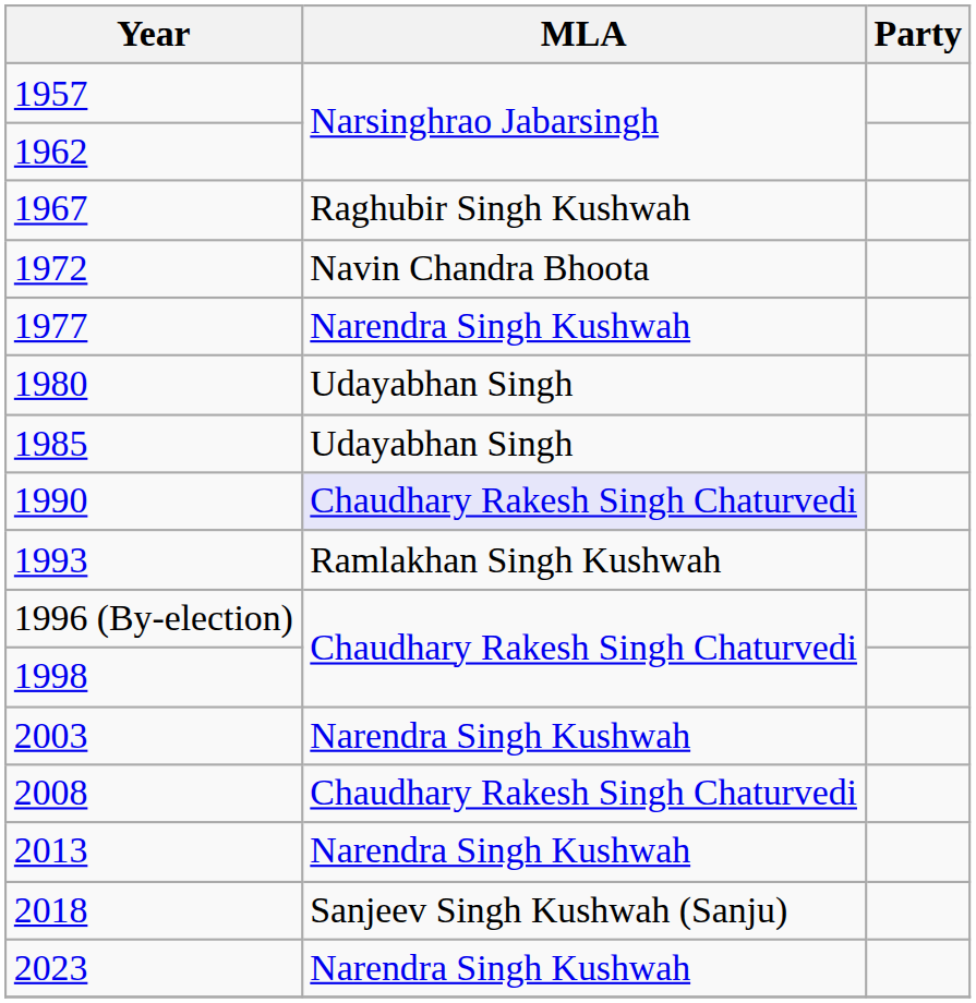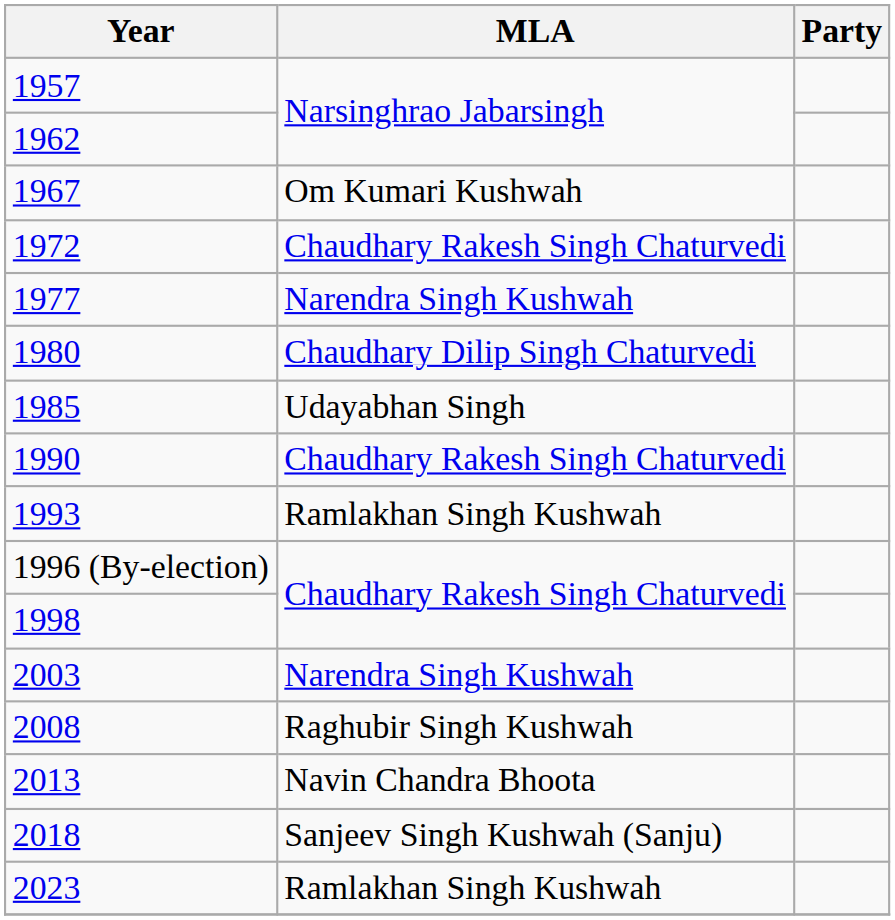1967 | MLA: Raghubir Singh Kushwah -> Om Kumari Kushwah
1972 | MLA: Navin Chandra Bhoota -> Chaudhary Rakesh Singh Chaturvedi
1980 | MLA: Udayabhan Singh -> Chaudhary Dilip Singh Chaturvedi
1990 | MLA: lavender background -> no background
2008 | MLA: Chaudhary Rakesh Singh Chaturvedi -> Raghubir Singh Kushwah
2013 | MLA: Narendra Singh Kushwah -> Navin Chandra Bhoota
2023 | MLA: Narendra Singh Kushwah -> Ramlakhan Singh Kushwah
